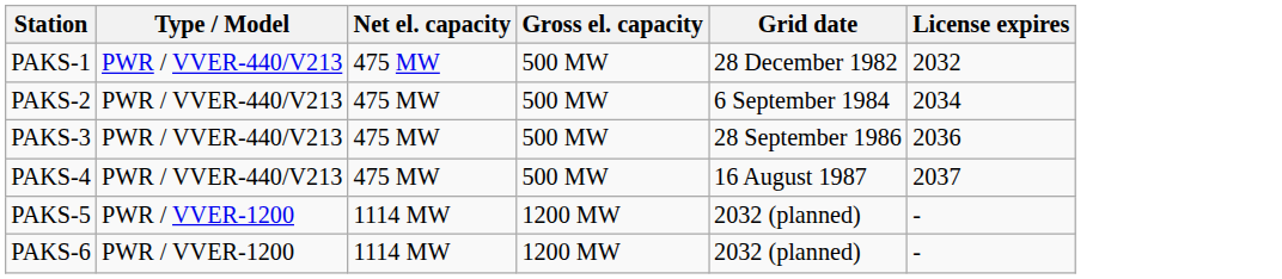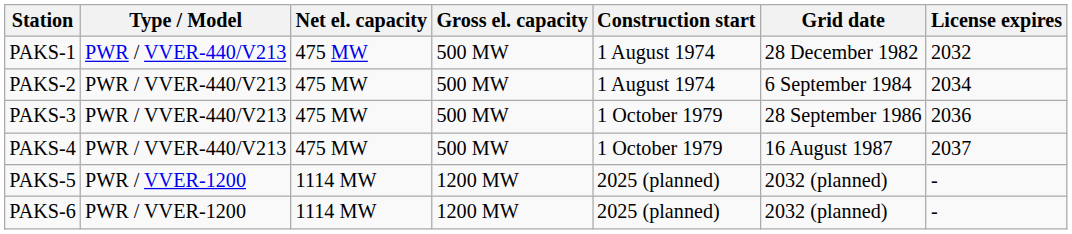+ column: Construction start | 1 August 1974 | 1 August 1974 | 1 October 1979 | 1 October 1979 | 2025 (planned) | 2025 (planned)
